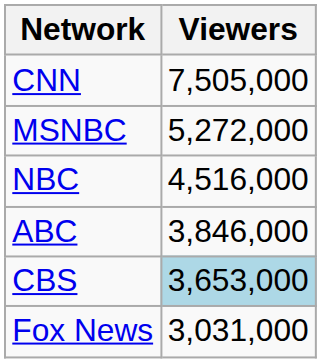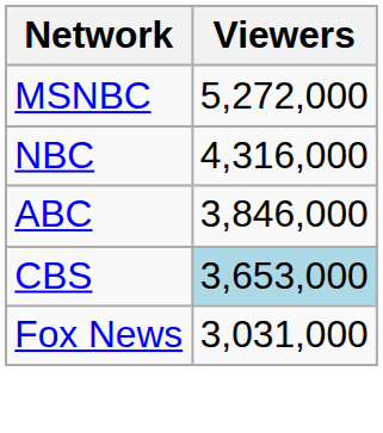- row: CNN | 7,505,000
NBC | Viewers: 4,516,000 -> 4,316,000
